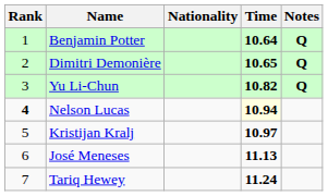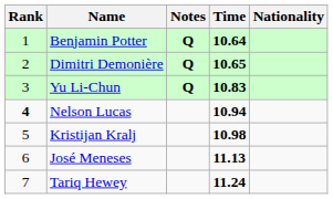columns swapped: Nationality <-> Notes
Yu Li-Chun | Time: 10.82 -> 10.83
Nelson Lucas | Time: lightyellow background -> no background
Kristijan Kralj | Time: 10.97 -> 10.98
